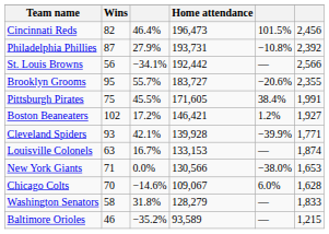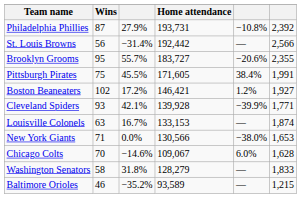- row: Cincinnati Reds | 82 | 46.4% | 196,473 | 101.5% | 2,456
St. Louis Browns | column 3: −34.1% -> −31.4%
